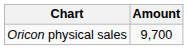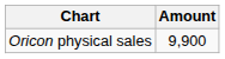Oricon physical sales | Amount: 9,700 -> 9,900
